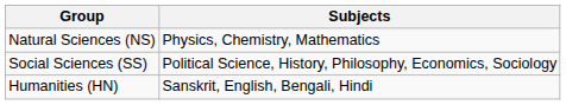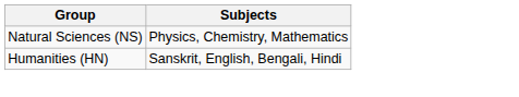- row: Social Sciences (SS) | Political Science, History, Philosophy, Economics, Sociology
